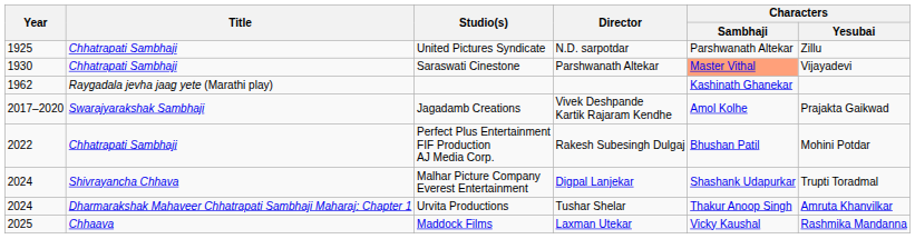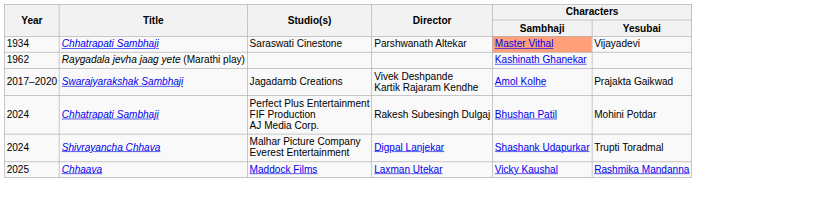- row: 1925 | Chhatrapati Sambhaji | United Pictures Syndicate | N.D. sarpotdar | Parshwanath Altekar | Zillu
Saraswati Cinestone | Year: 1930 -> 1934
Perfect Plus Entertainment FIF Production AJ Media Corp. | Year: 2022 -> 2024
- row: 2024 | Dharmarakshak Mahaveer Chhatrapati Sambhaji Maharaj: Chapter 1 | Urvita Productions | Tushar Shelar | Thakur Anoop Singh | Amruta Khanvilkar
